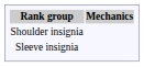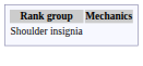- row: Sleeve insignia
